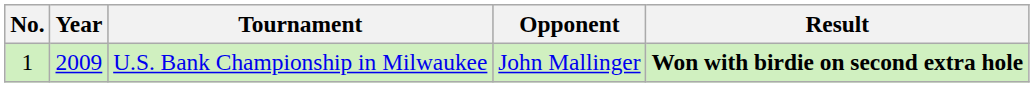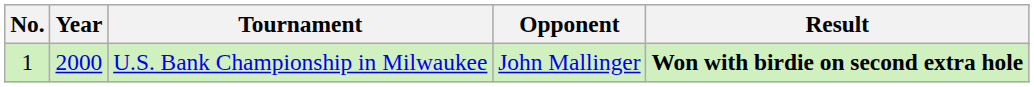U.S. Bank Championship in Milwaukee | Year: 2009 -> 2000
